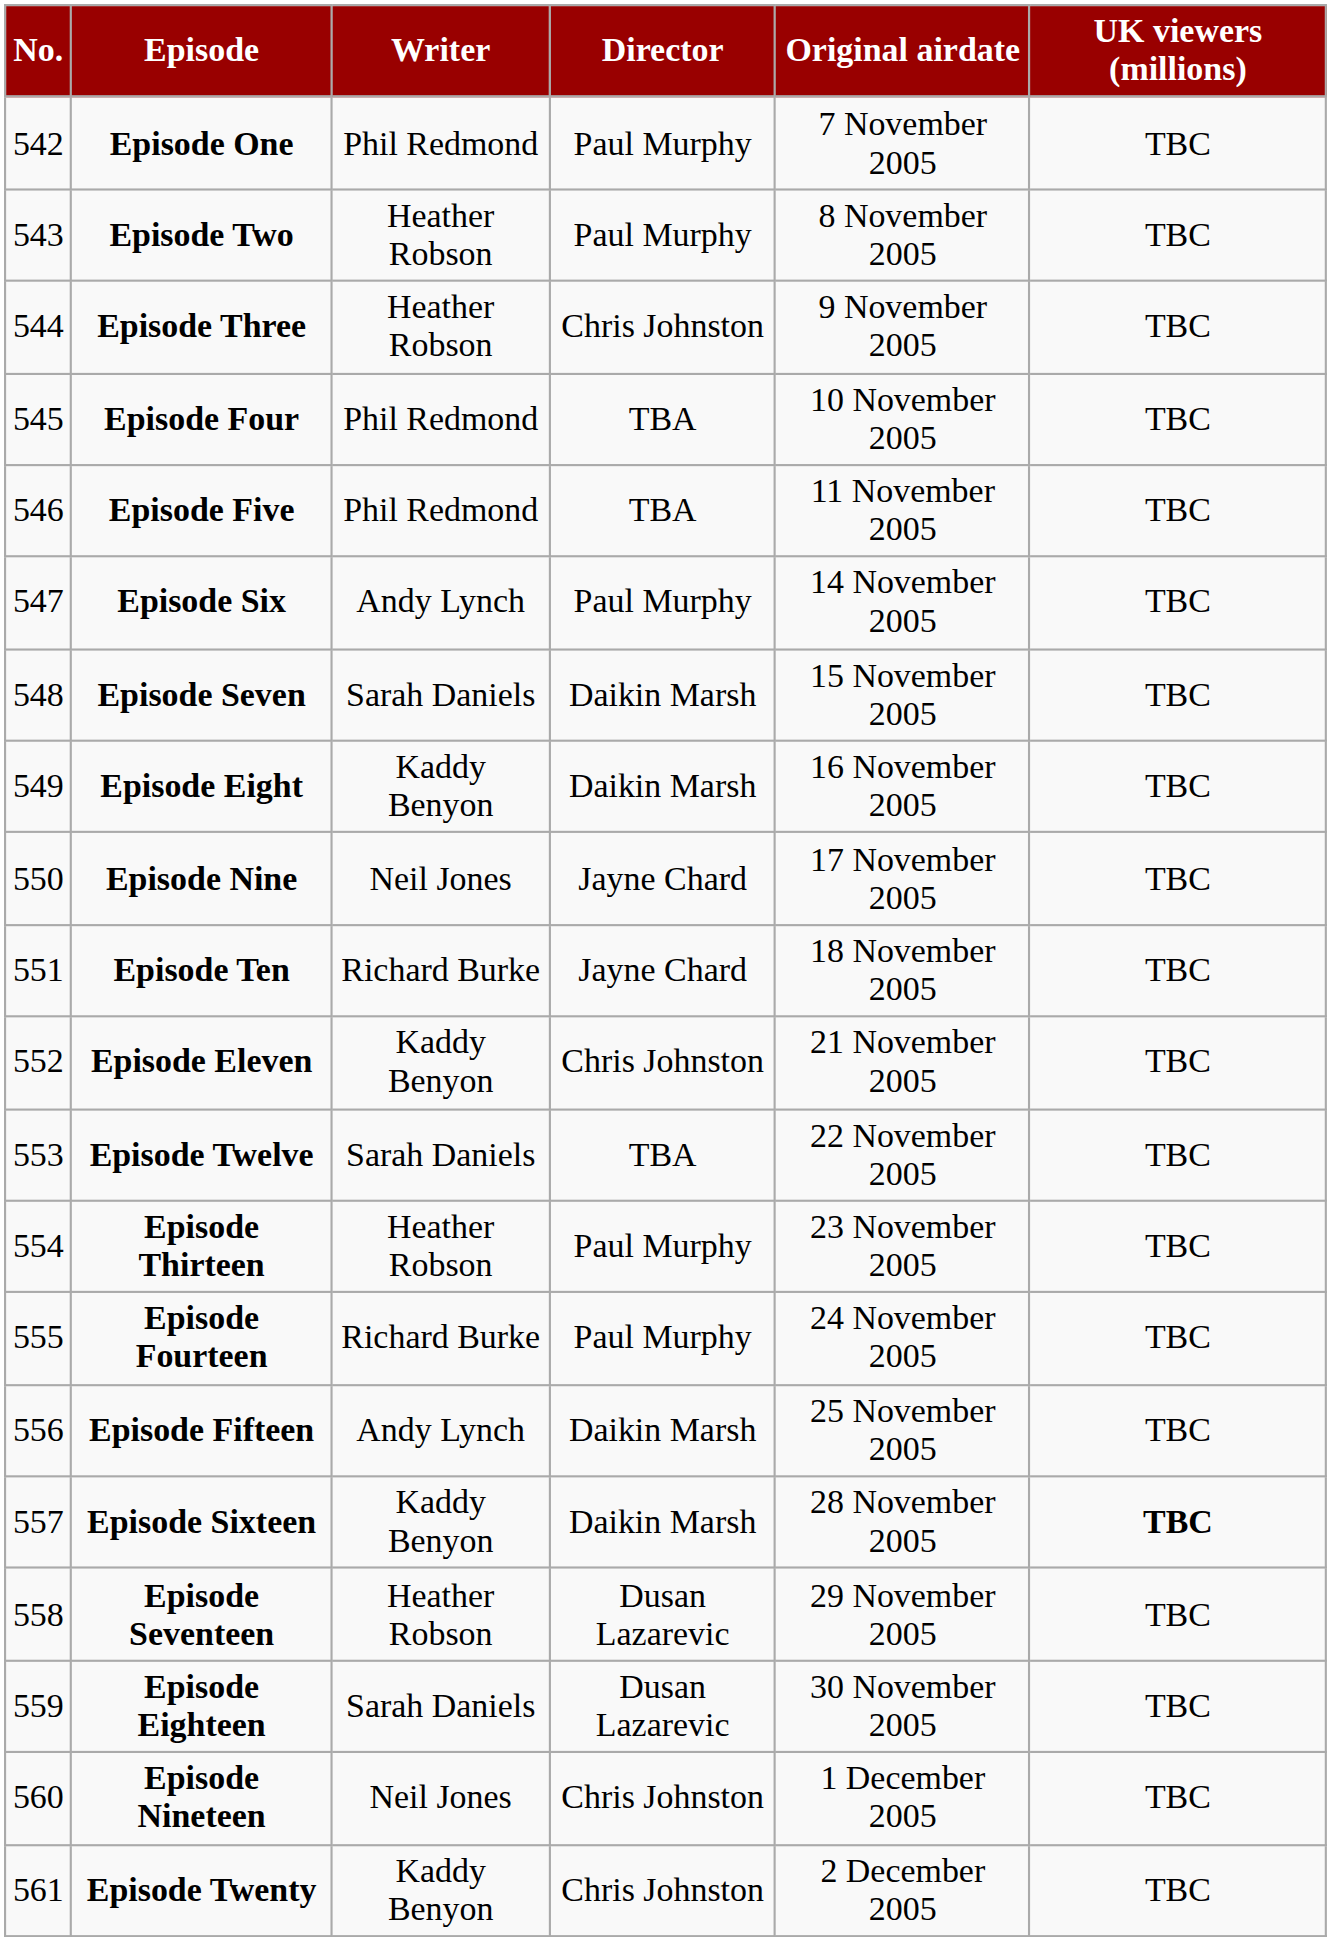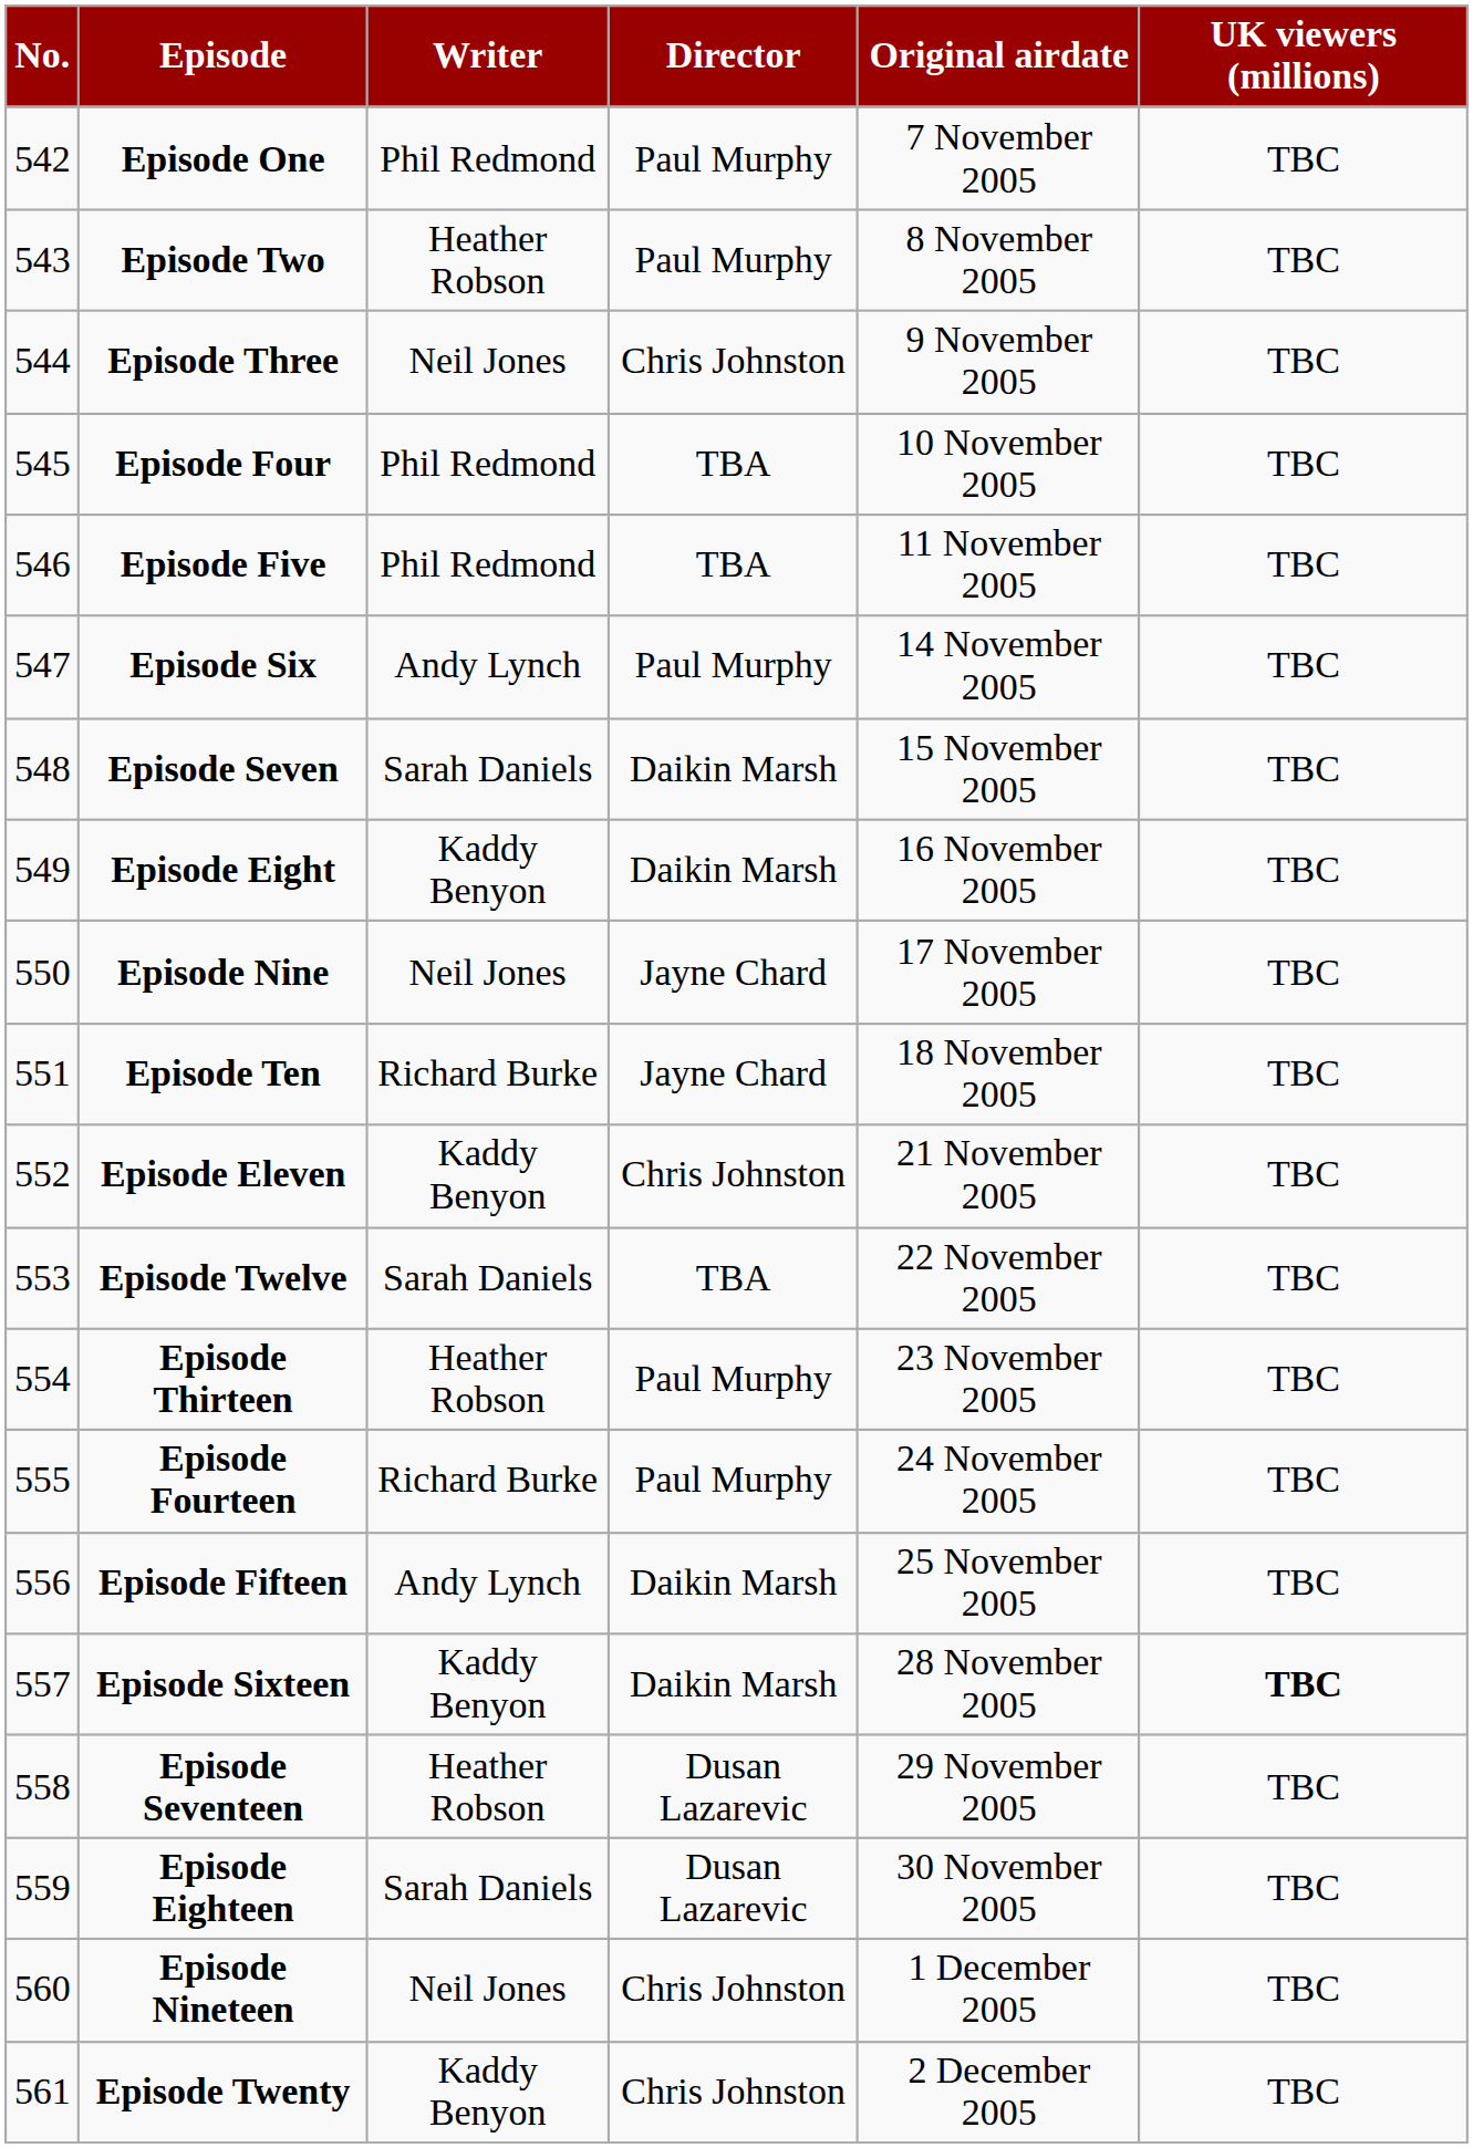Episode Three | Writer: Heather Robson -> Neil Jones
